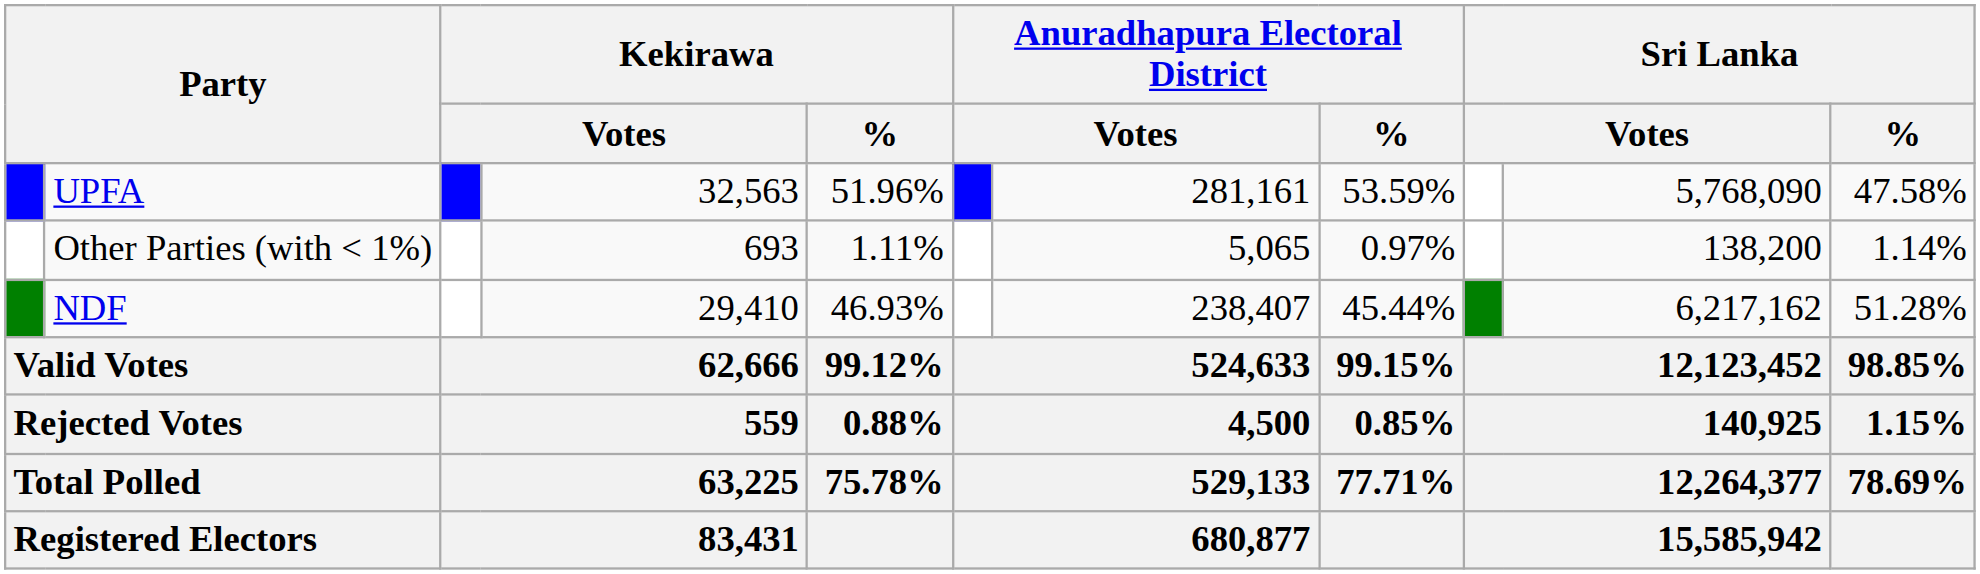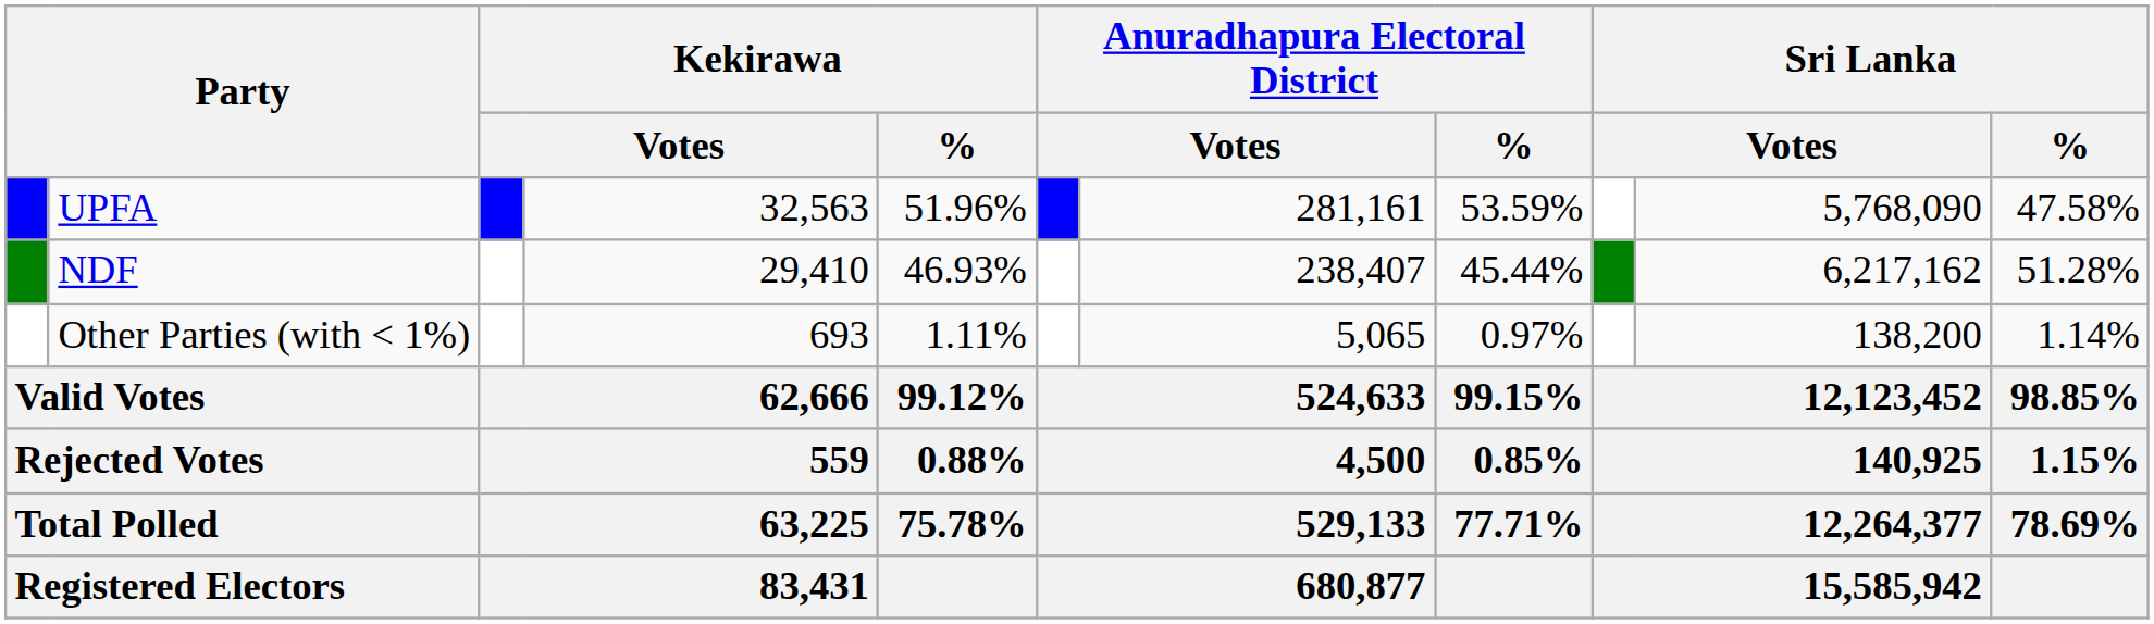rows swapped: NDF <-> Other Parties (with < 1%)
